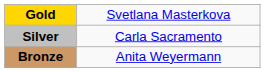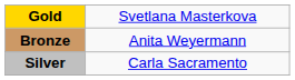rows swapped: Silver <-> Bronze
